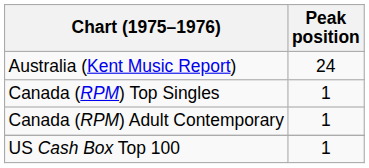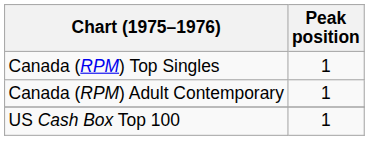- row: Australia (Kent Music Report) | 24
